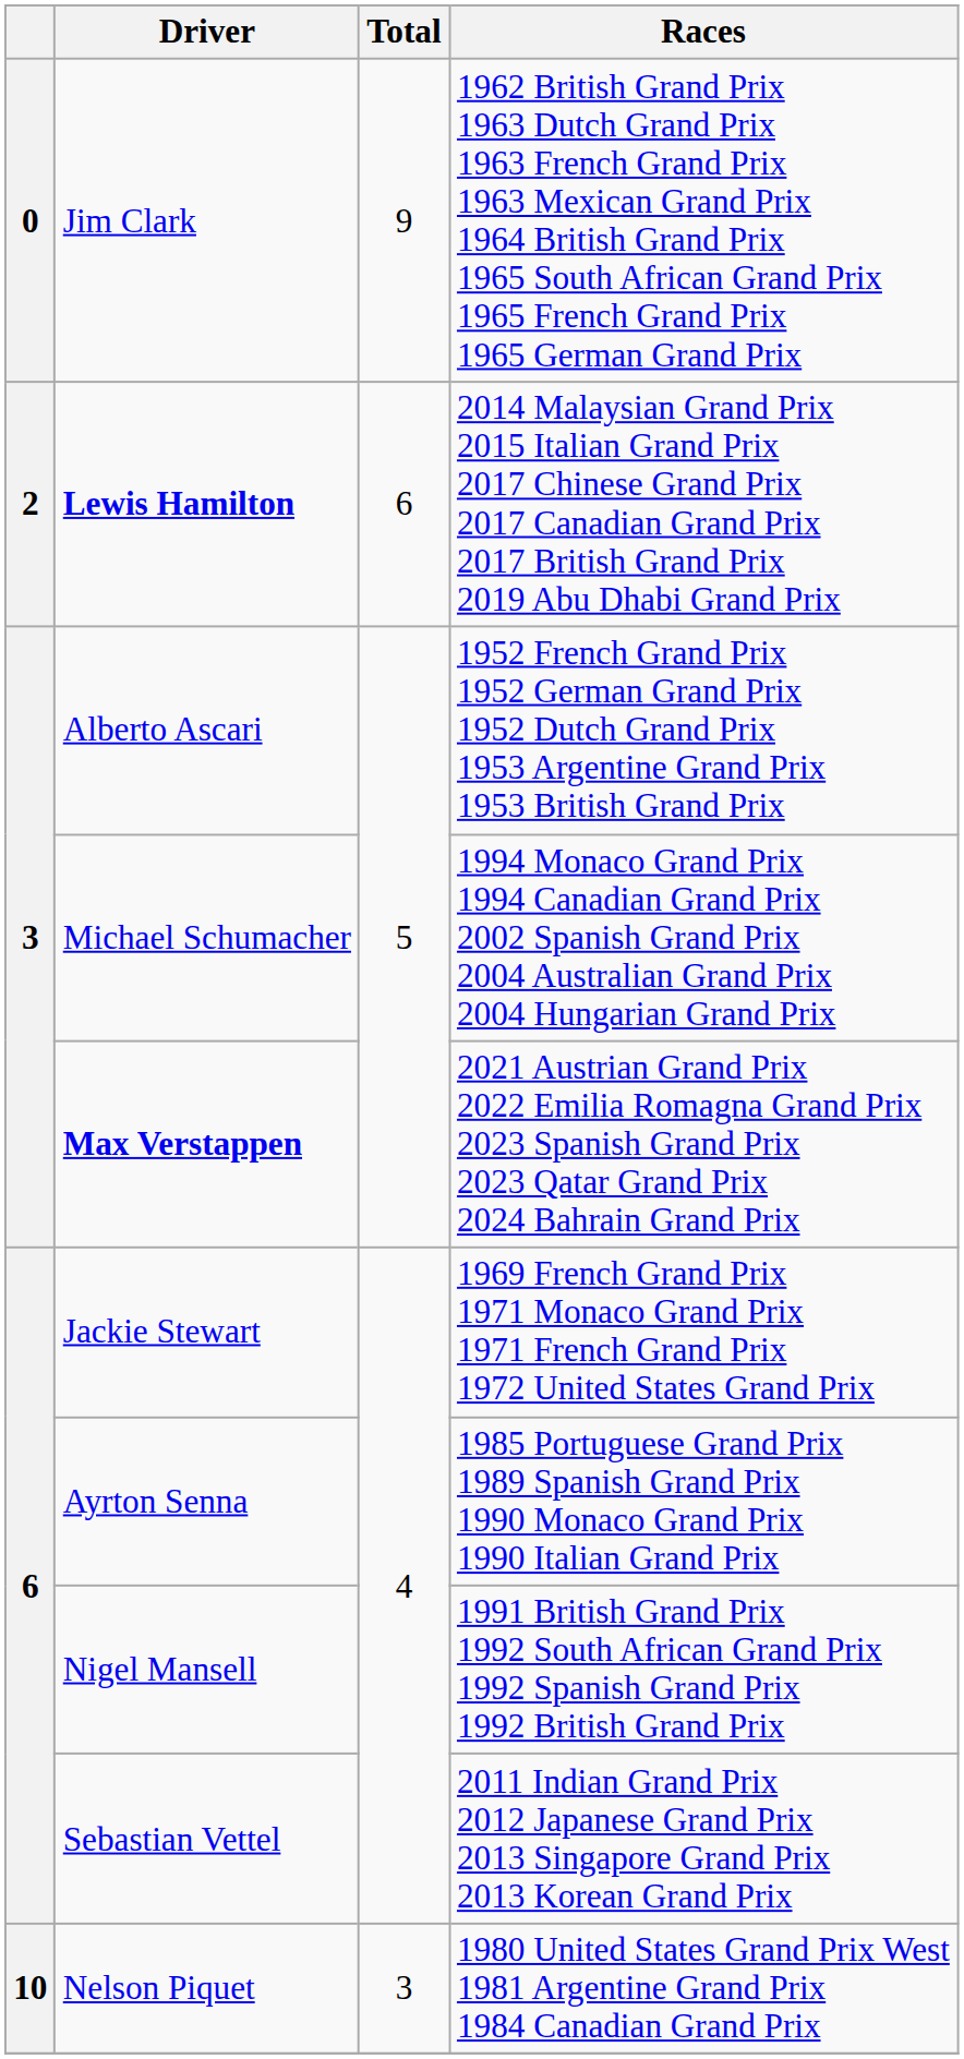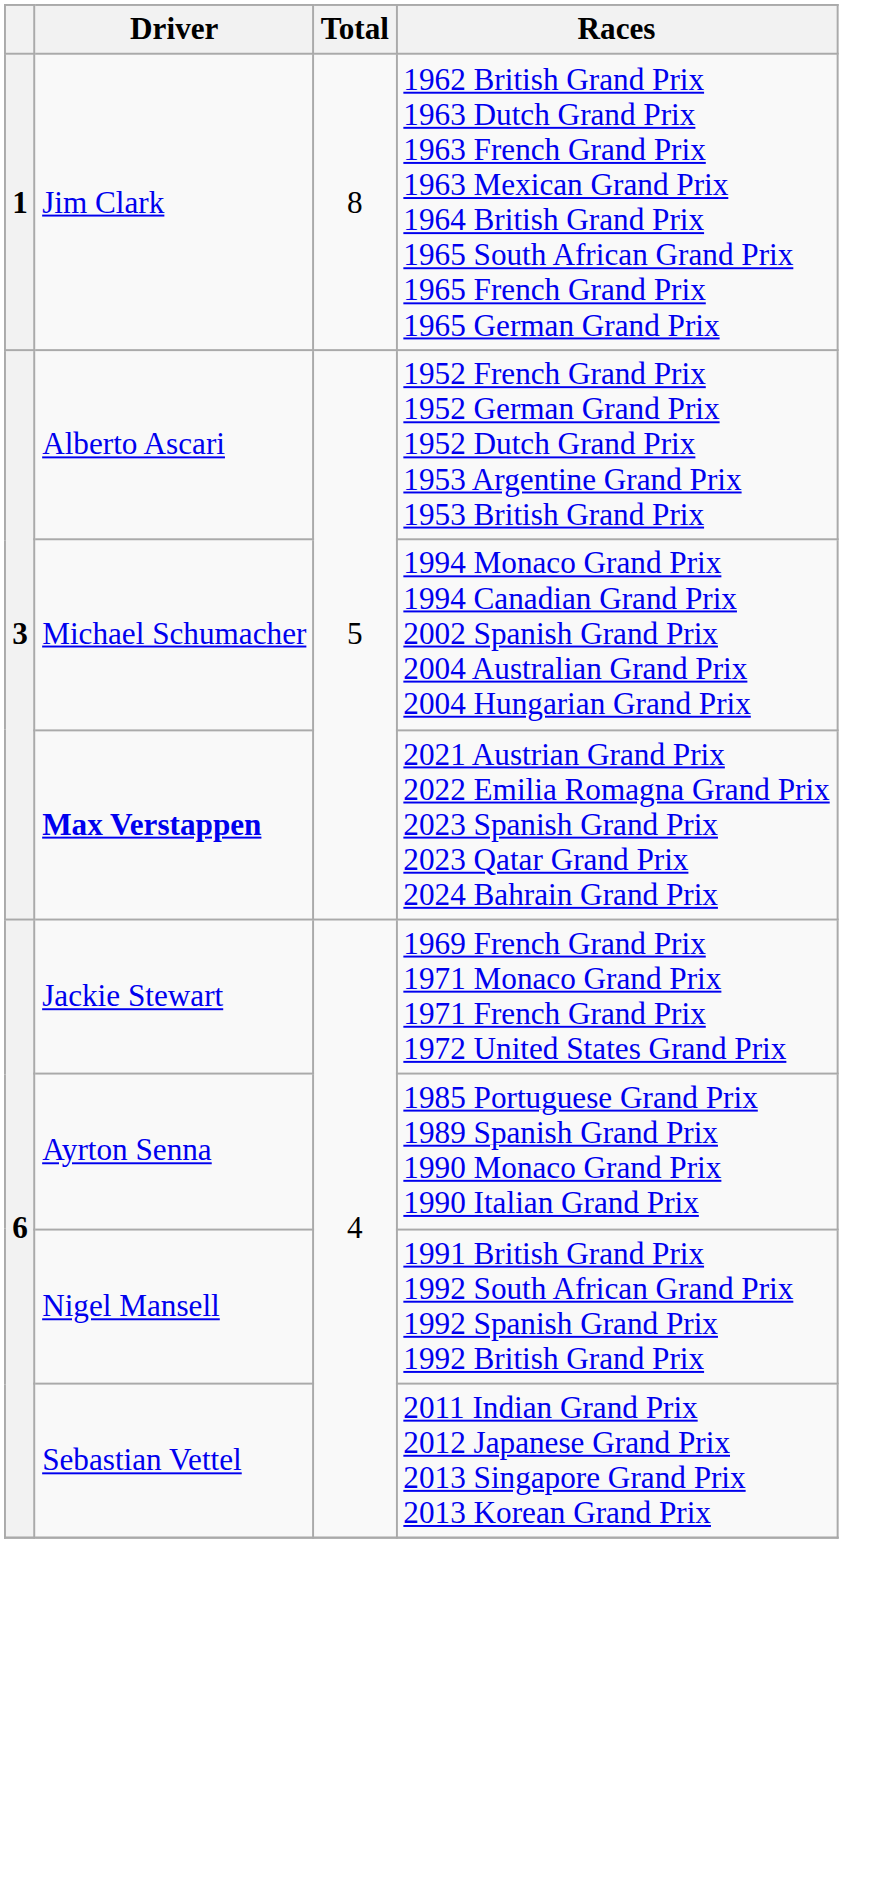Jim Clark | column 1: 0 -> 1
Jim Clark | Total: 9 -> 8
- row: 2 | Lewis Hamilton | 6 | 2014 Malaysian Grand Prix 2015 Italian Grand Prix 2017 Chinese Grand Prix 2017 Canadian Grand Prix 2017 British Grand Prix 2019 Abu Dhabi Grand Prix
- row: 10 | Nelson Piquet | 3 | 1980 United States Grand Prix West 1981 Argentine Grand Prix 1984 Canadian Grand Prix
